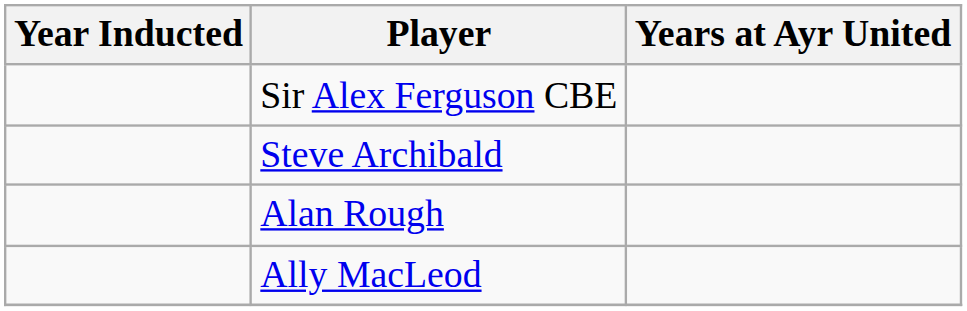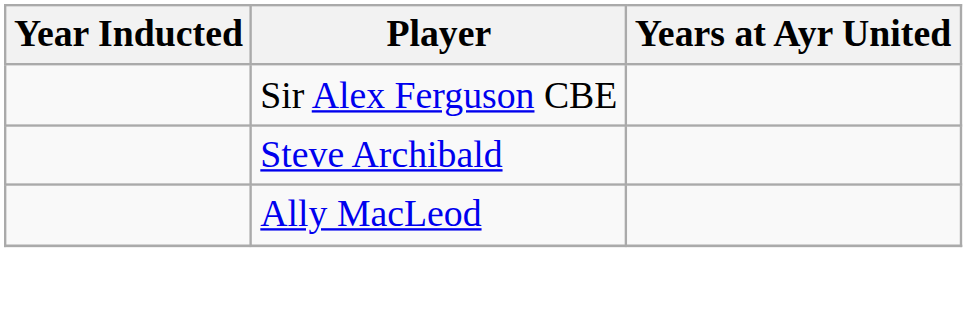- row: Alan Rough
